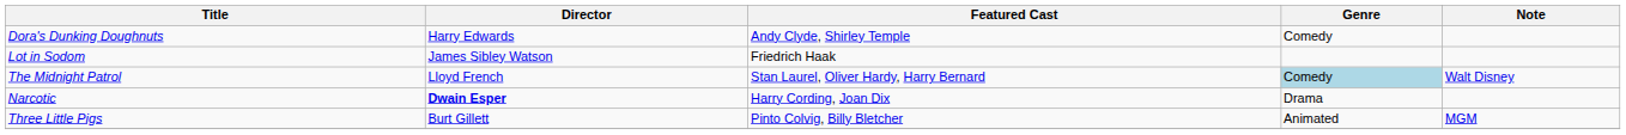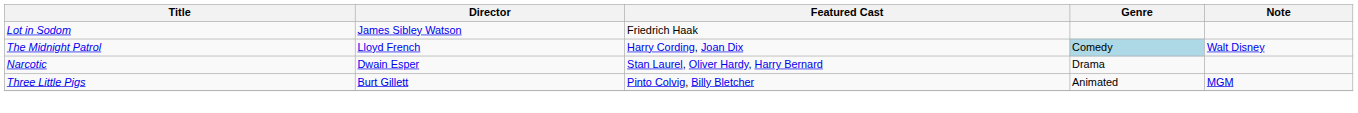- row: Dora's Dunking Doughnuts | Harry Edwards | Andy Clyde, Shirley Temple | Comedy
The Midnight Patrol | Featured Cast: Stan Laurel, Oliver Hardy, Harry Bernard -> Harry Cording, Joan Dix
Narcotic | Director: bold -> normal
Narcotic | Featured Cast: Harry Cording, Joan Dix -> Stan Laurel, Oliver Hardy, Harry Bernard
